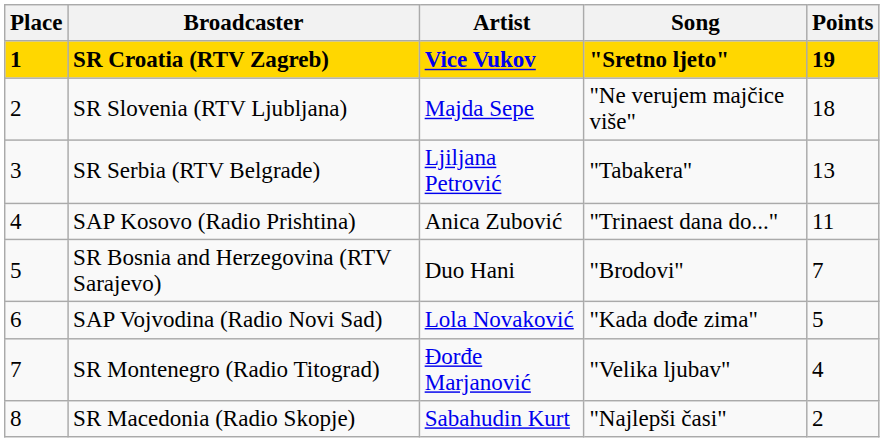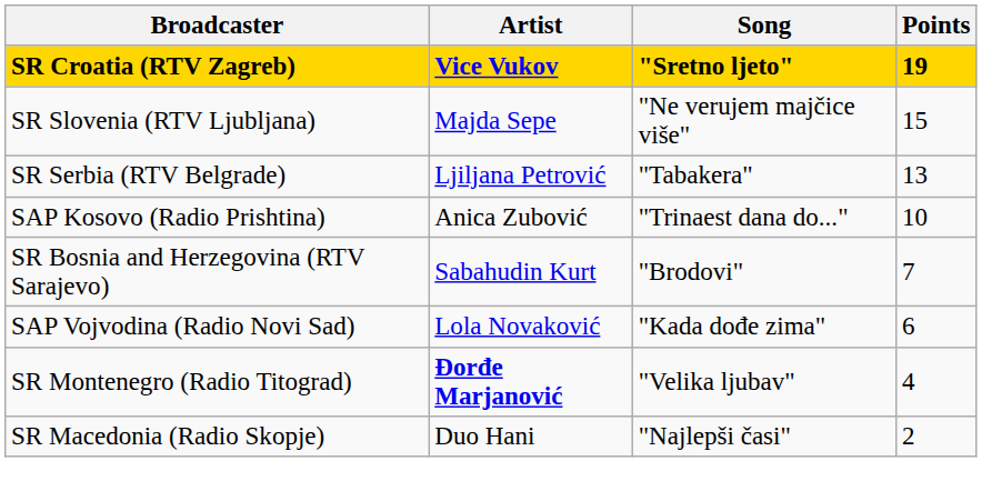- column: Place | 1 | 2 | 3 | 4 | 5 | 6 | 7 | 8
SR Slovenia (RTV Ljubljana) | Points: 18 -> 15
SAP Kosovo (Radio Prishtina) | Points: 11 -> 10
SR Bosnia and Herzegovina (RTV Sarajevo) | Artist: Duo Hani -> Sabahudin Kurt
SAP Vojvodina (Radio Novi Sad) | Points: 5 -> 6
SR Montenegro (Radio Titograd) | Artist: normal -> bold
SR Macedonia (Radio Skopje) | Artist: Sabahudin Kurt -> Duo Hani
